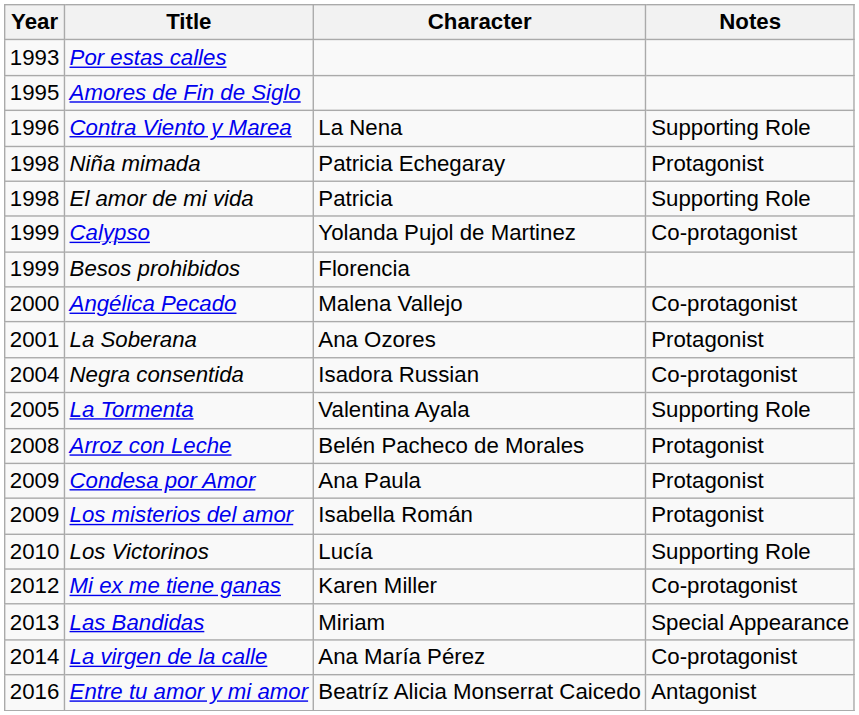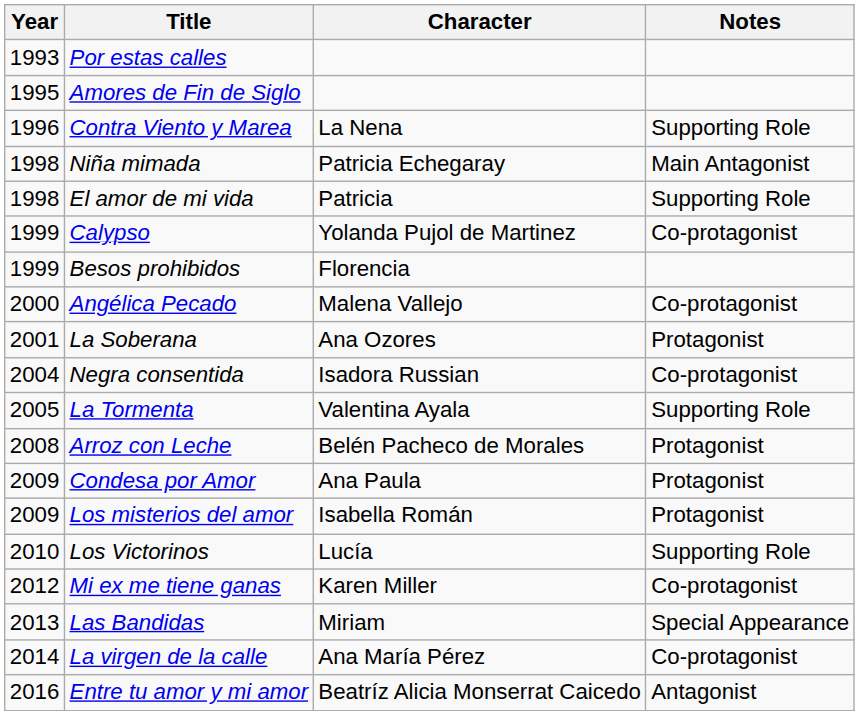Niña mimada | Notes: Protagonist -> Main Antagonist
